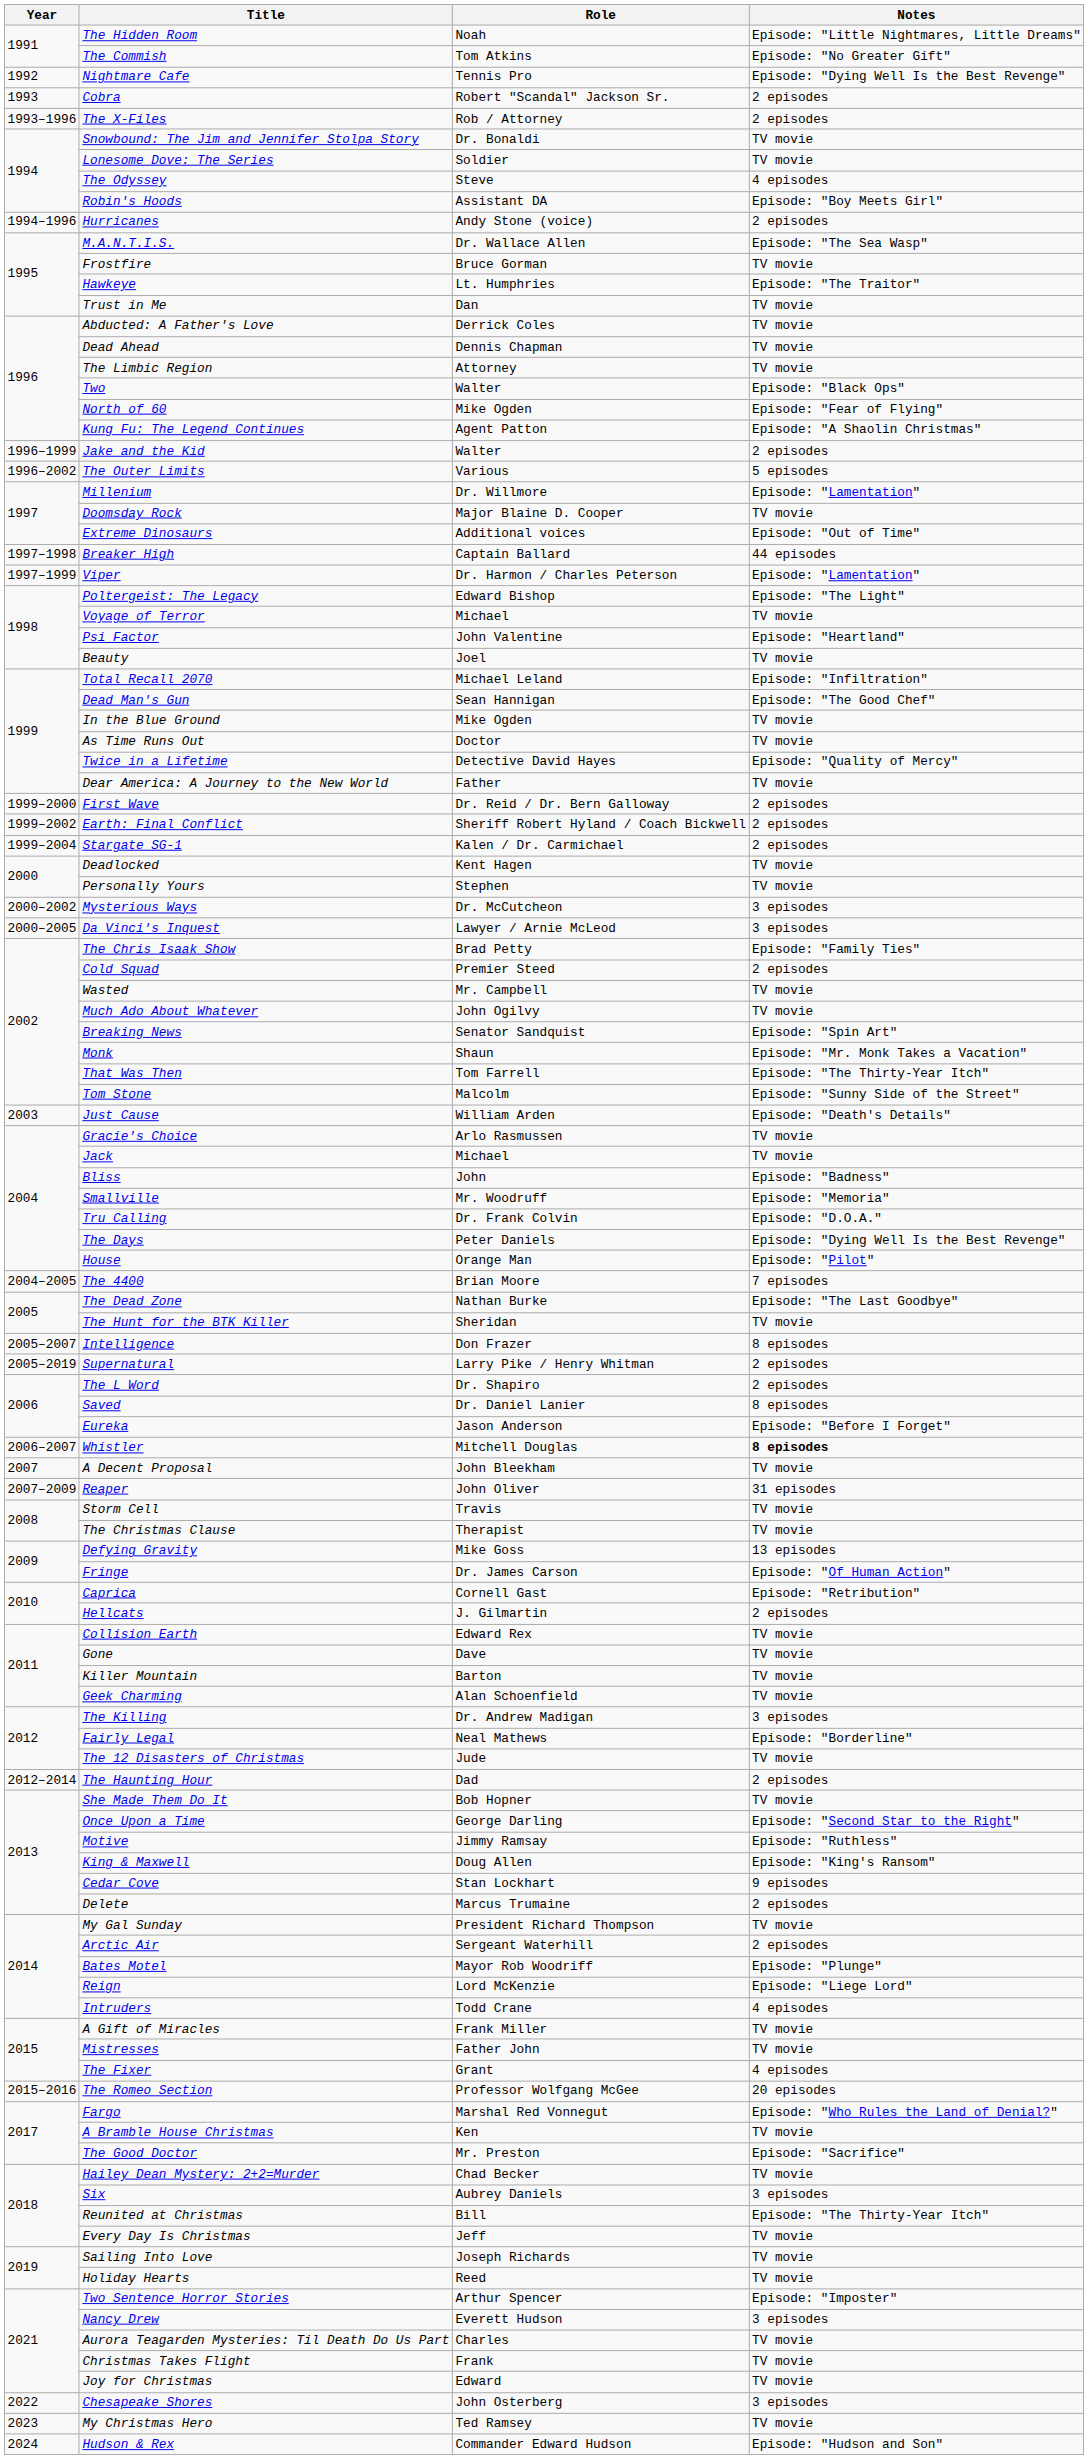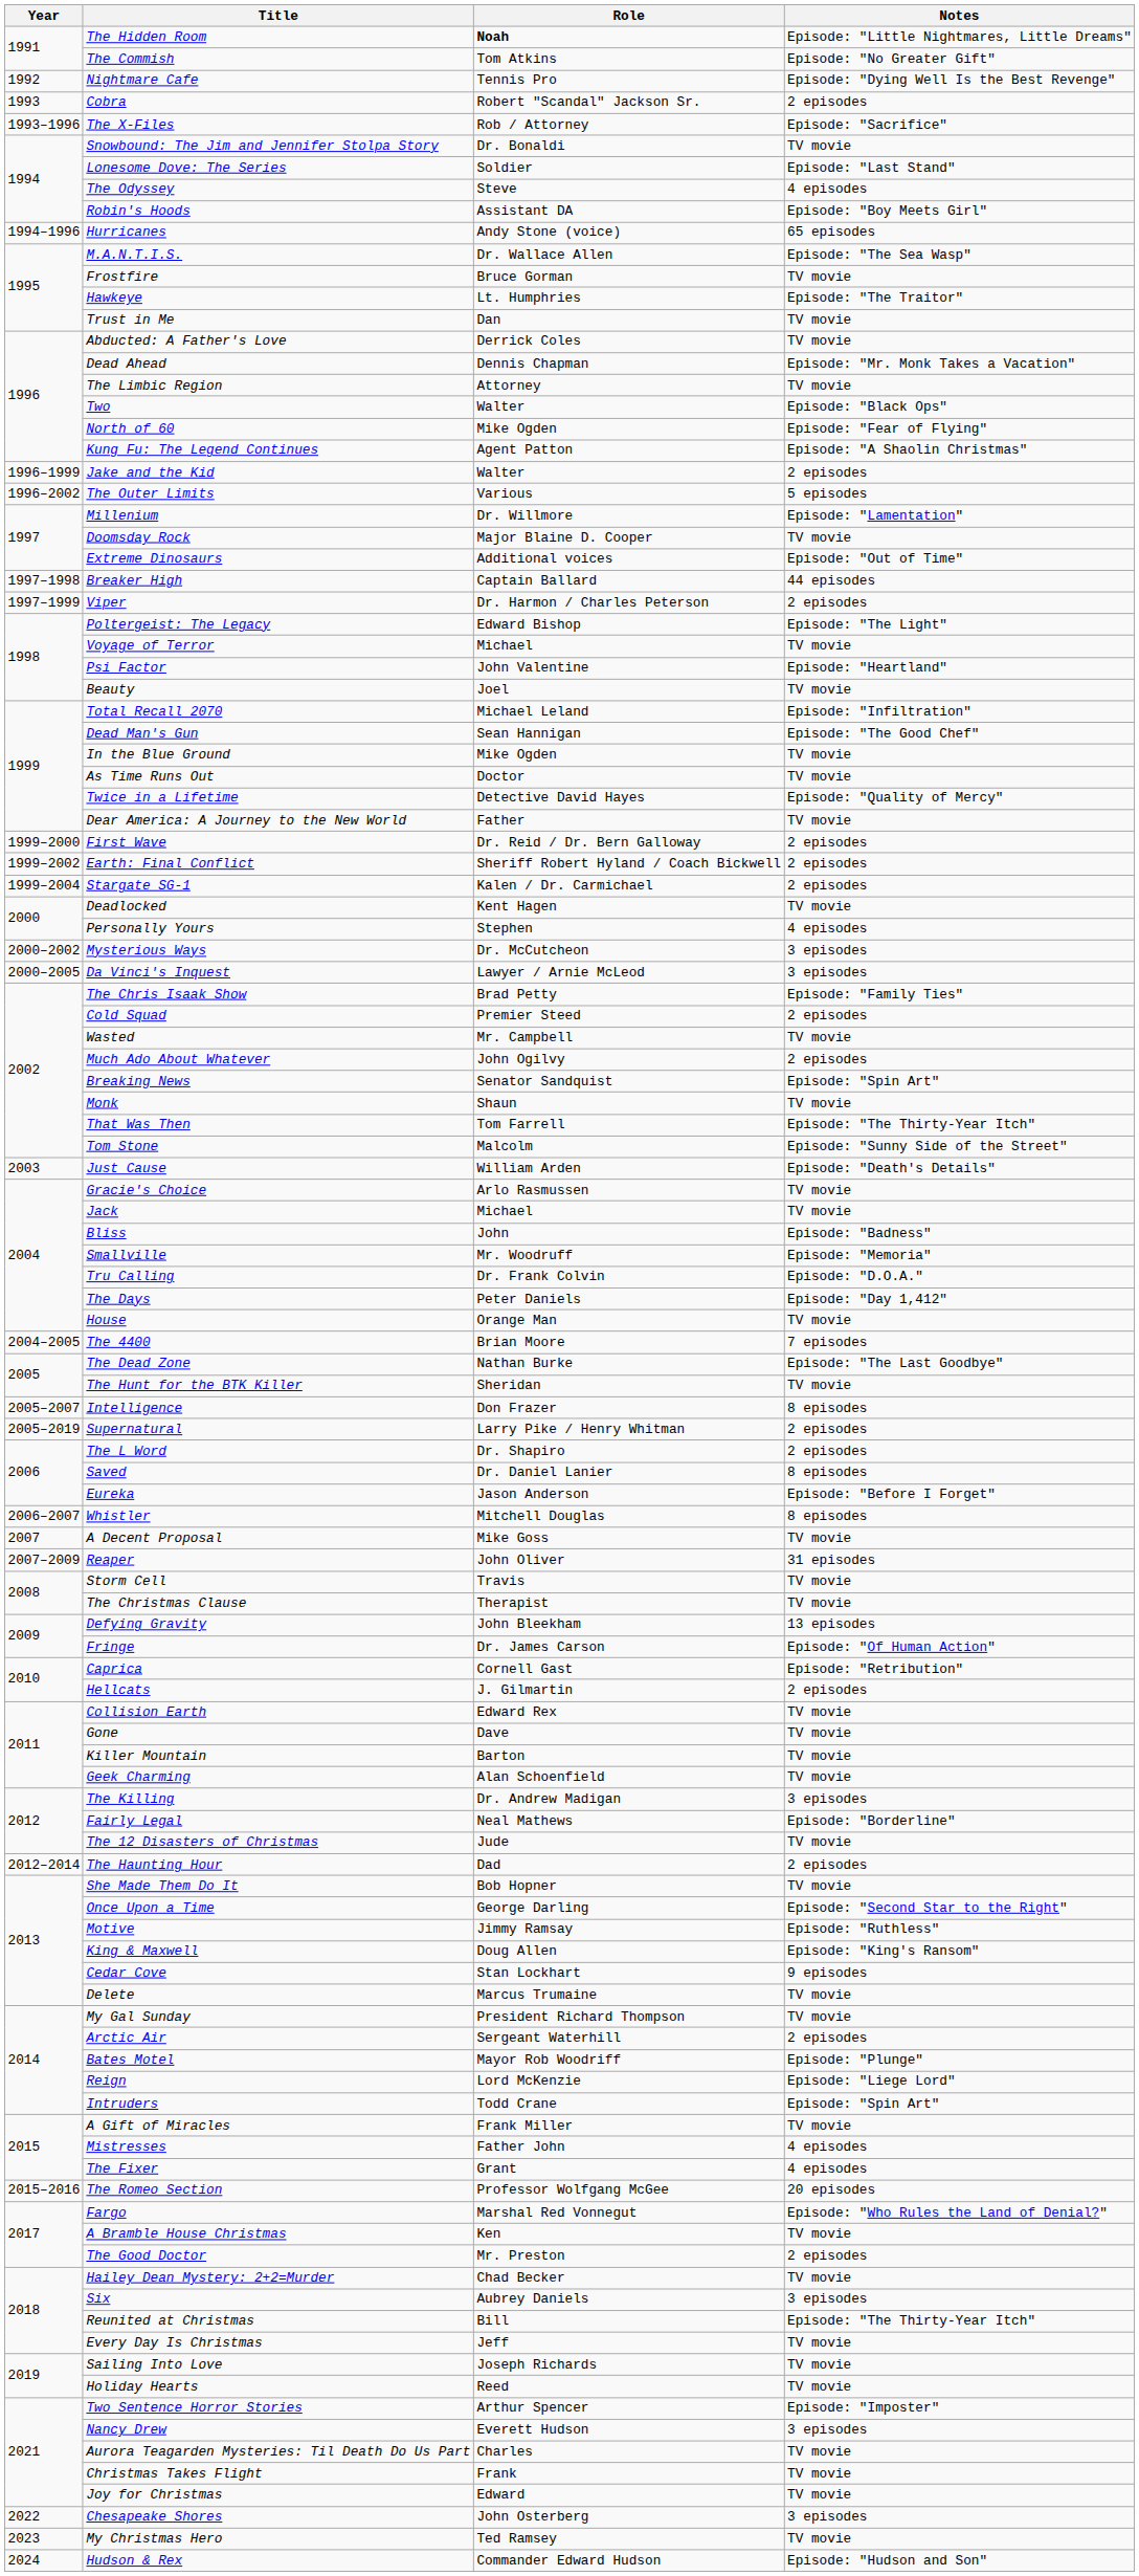The Hidden Room | Role: normal -> bold
The X-Files | Notes: 2 episodes -> Episode: "Sacrifice"
Lonesome Dove: The Series | Notes: TV movie -> Episode: "Last Stand"
Hurricanes | Notes: 2 episodes -> 65 episodes
Dead Ahead | Notes: TV movie -> Episode: "Mr. Monk Takes a Vacation"
Viper | Notes: Episode: "Lamentation" -> 2 episodes
Personally Yours | Notes: TV movie -> 4 episodes
Much Ado About Whatever | Notes: TV movie -> 2 episodes
Monk | Notes: Episode: "Mr. Monk Takes a Vacation" -> TV movie
The Days | Notes: Episode: "Dying Well Is the Best Revenge" -> Episode: "Day 1,412"
House | Notes: Episode: "Pilot" -> TV movie
Whistler | Notes: bold -> normal
A Decent Proposal | Role: John Bleekham -> Mike Goss
Defying Gravity | Role: Mike Goss -> John Bleekham
Delete | Notes: 2 episodes -> TV movie
Intruders | Notes: 4 episodes -> Episode: "Spin Art"
Mistresses | Notes: TV movie -> 4 episodes
The Good Doctor | Notes: Episode: "Sacrifice" -> 2 episodes
